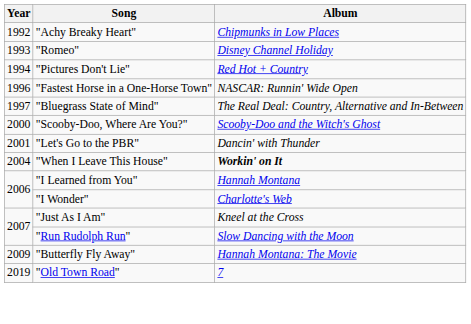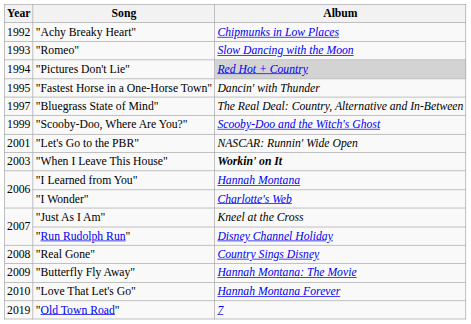"Romeo" | Album: Disney Channel Holiday -> Slow Dancing with the Moon
"Pictures Don't Lie" | Album: no background -> lightgrey background
"Fastest Horse in a One-Horse Town" | Year: 1996 -> 1995
"Fastest Horse in a One-Horse Town" | Album: NASCAR: Runnin' Wide Open -> Dancin' with Thunder
"Scooby-Doo, Where Are You?" | Year: 2000 -> 1999
"Let's Go to the PBR" | Album: Dancin' with Thunder -> NASCAR: Runnin' Wide Open
"When I Leave This House" | Year: 2004 -> 2003
"Run Rudolph Run" | Album: Slow Dancing with the Moon -> Disney Channel Holiday
+ row: 2008 | "Real Gone" | Country Sings Disney
+ row: 2010 | "Love That Let's Go" | Hannah Montana Forever
